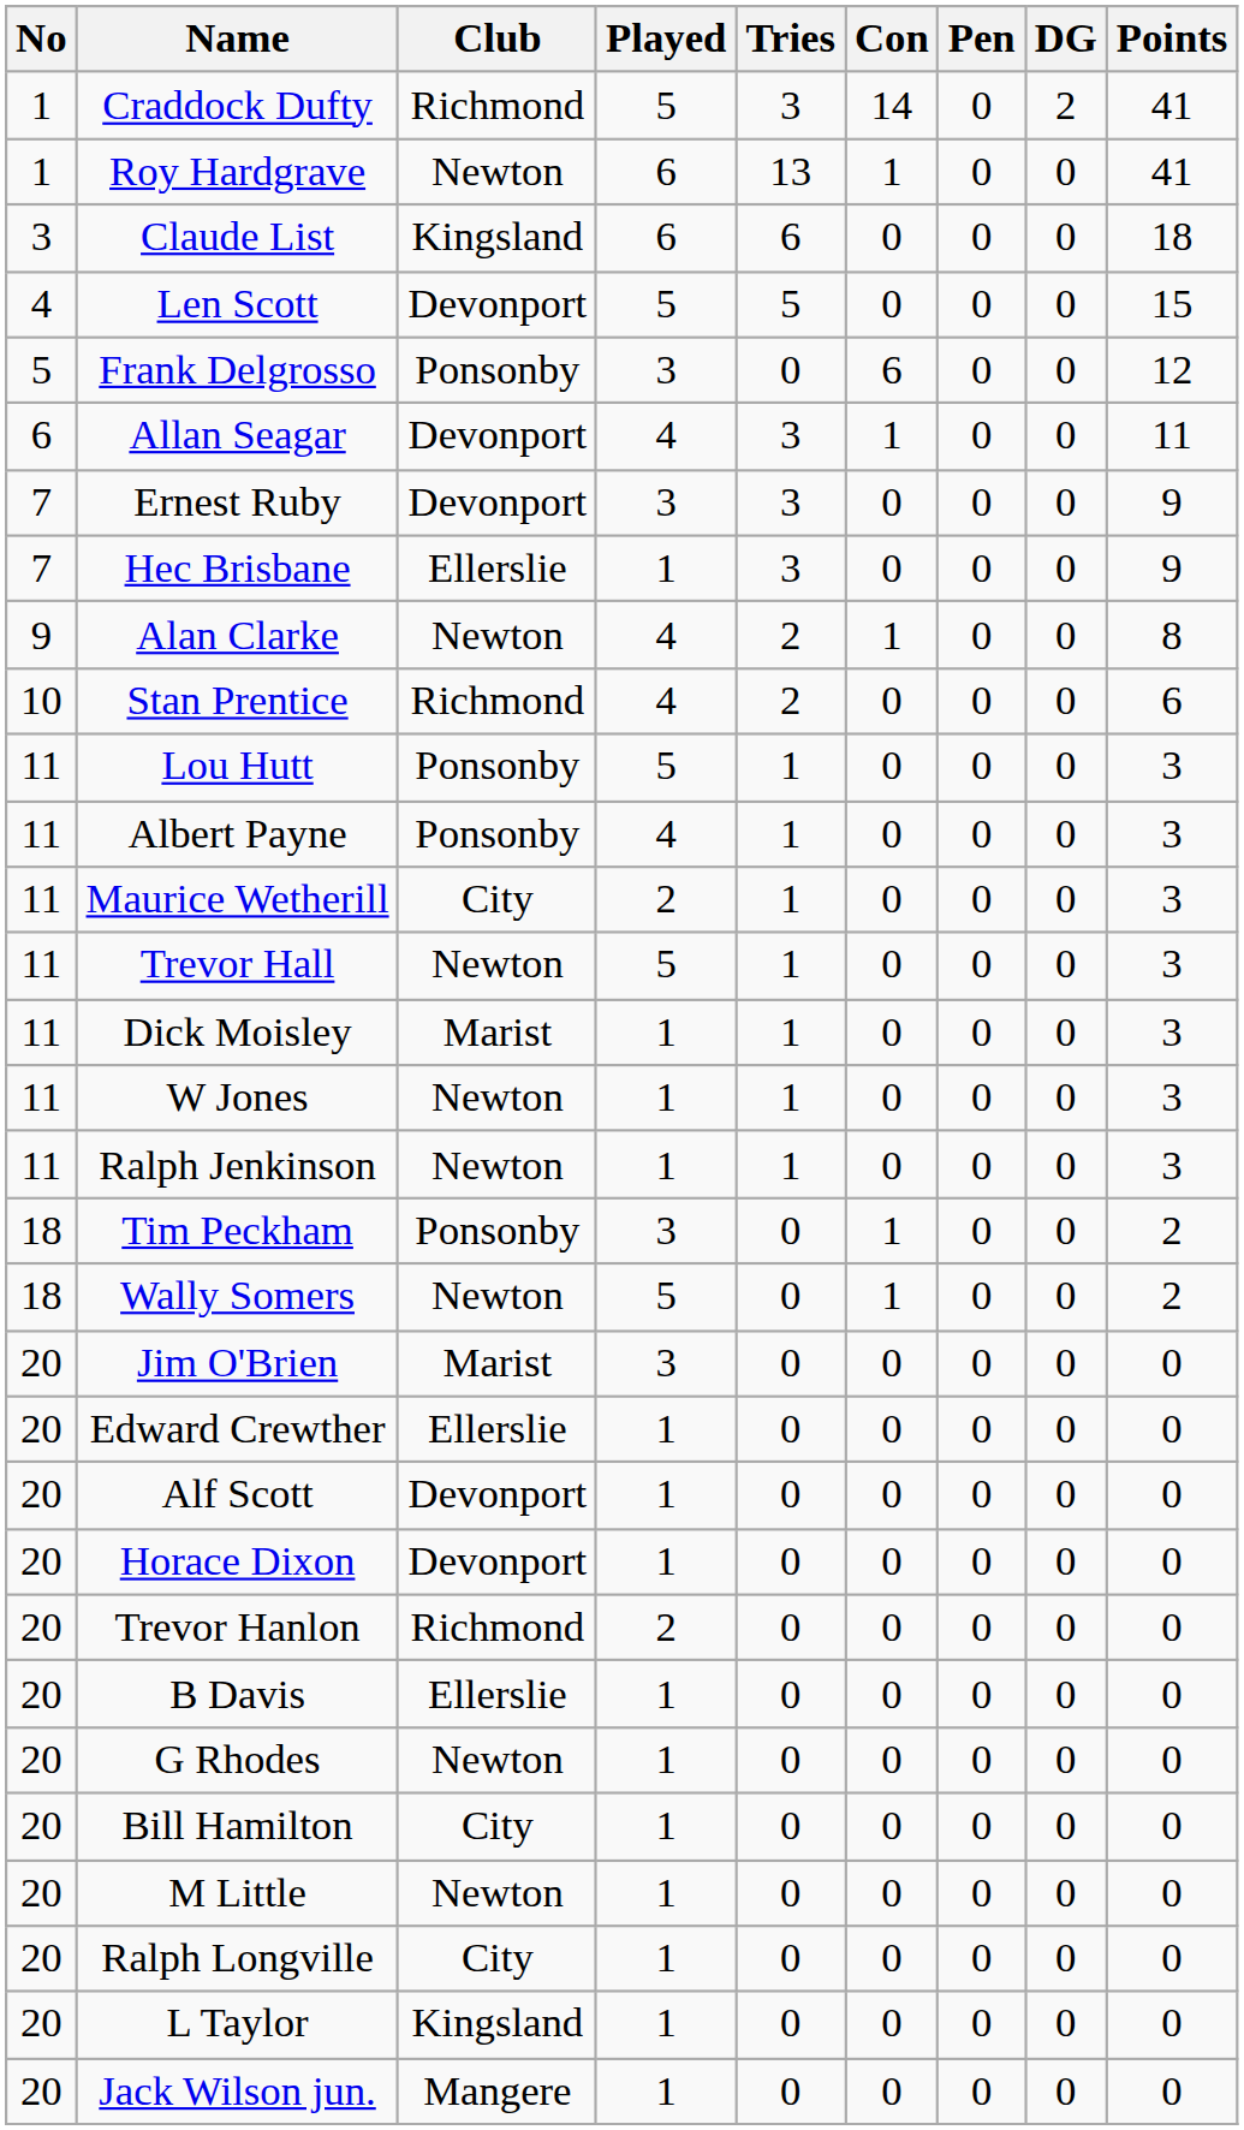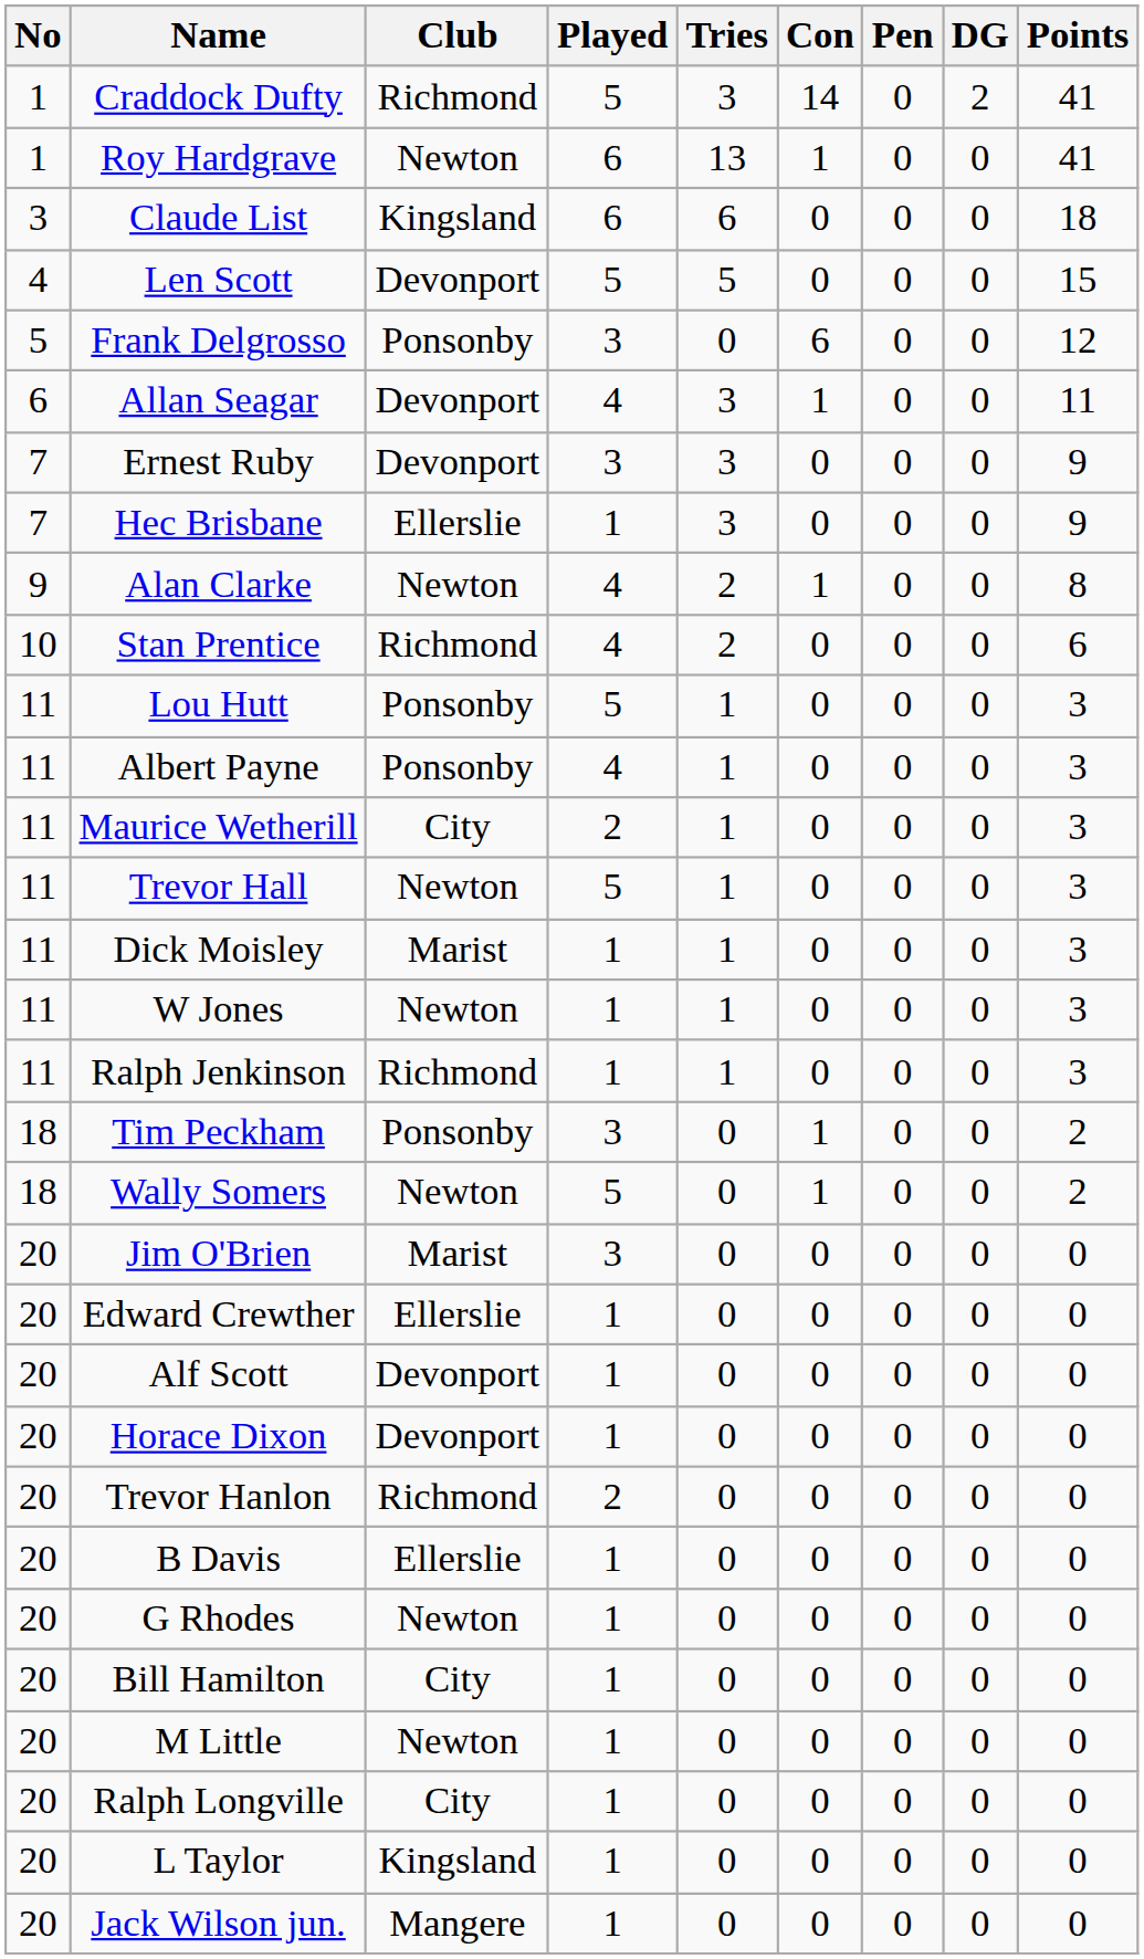Ralph Jenkinson | Club: Newton -> Richmond
